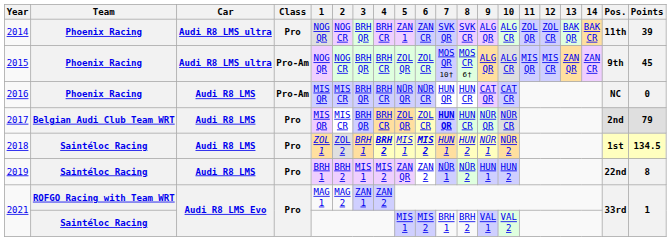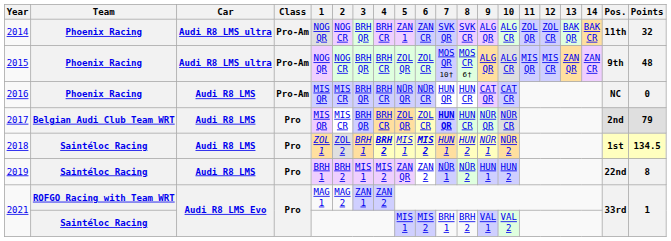2014 | Class: Pro -> Pro-Am
2014 | Points: 39 -> 32
2015 | Points: 45 -> 48
